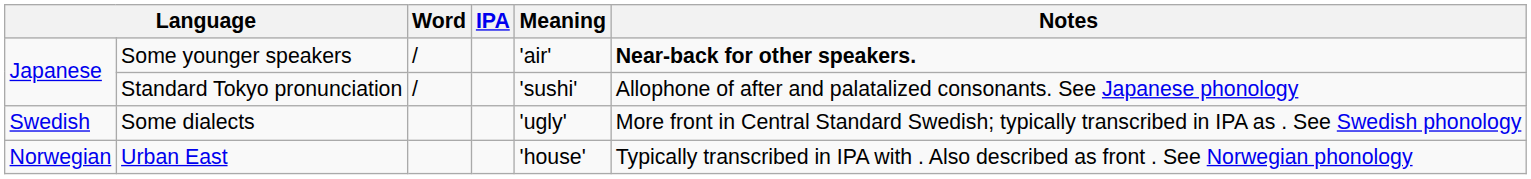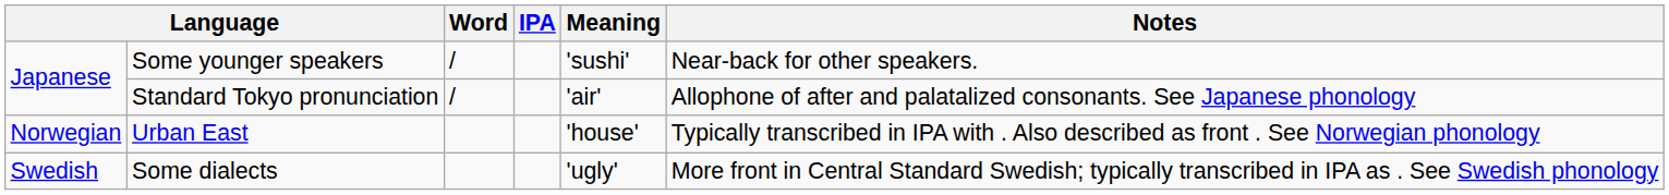Some younger speakers | Meaning: 'air' -> 'sushi'
Some younger speakers | Notes: bold -> normal
Standard Tokyo pronunciation | Meaning: 'sushi' -> 'air'
rows swapped: Urban East <-> Some dialects
